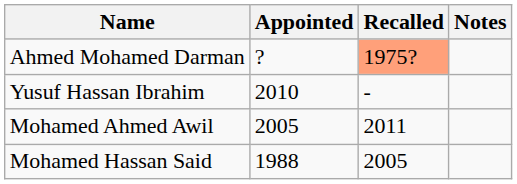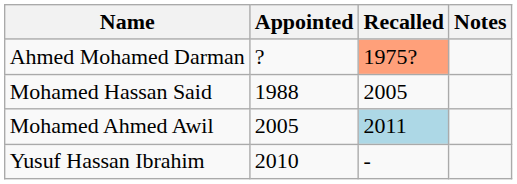rows swapped: Mohamed Hassan Said <-> Yusuf Hassan Ibrahim
Mohamed Ahmed Awil | Recalled: no background -> lightblue background
